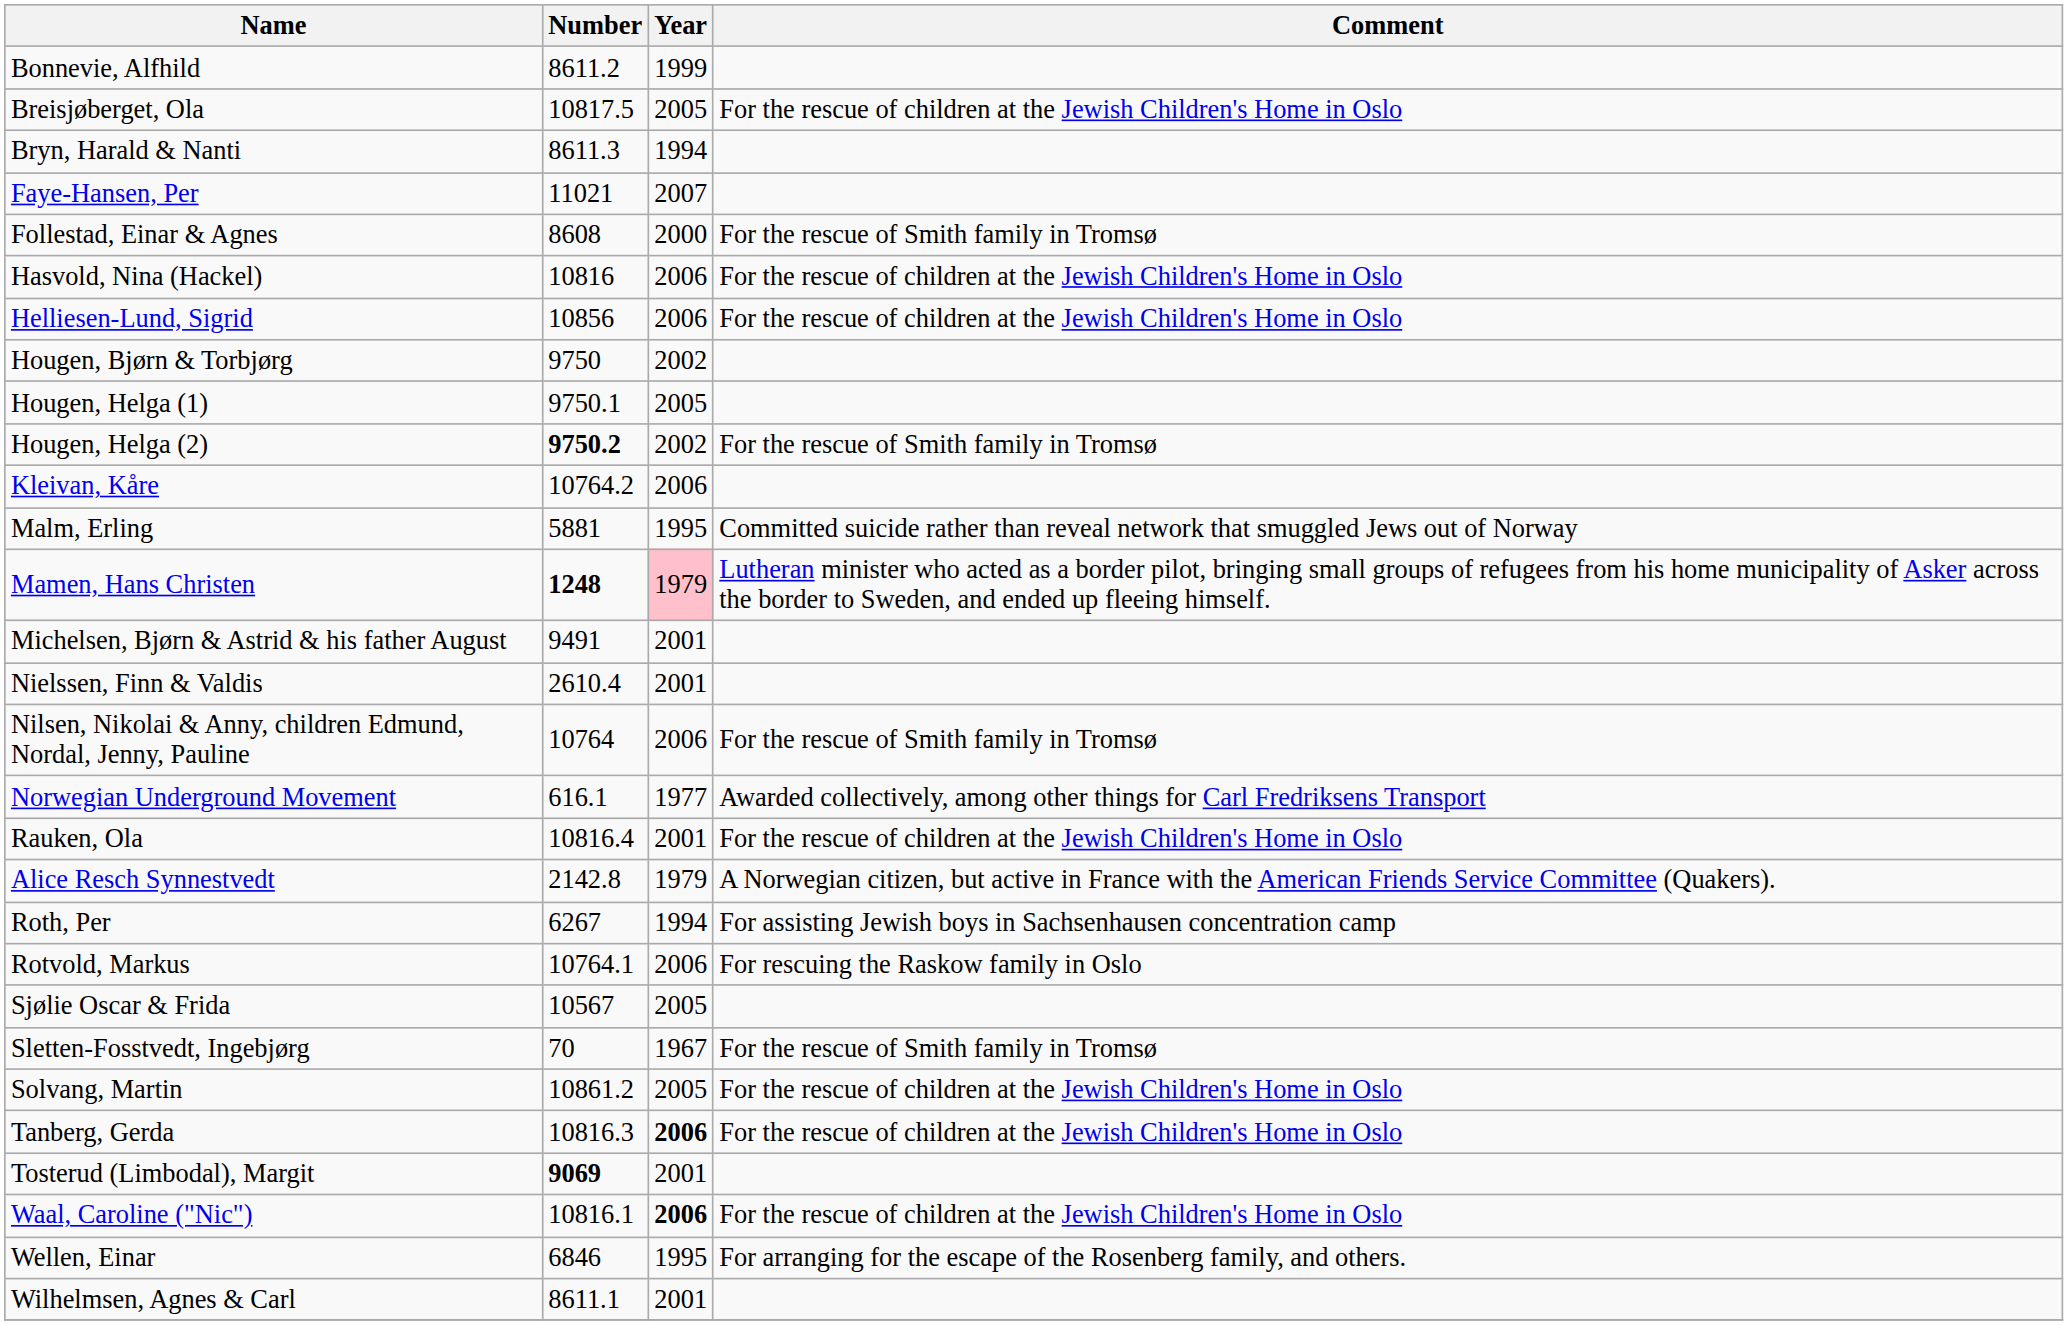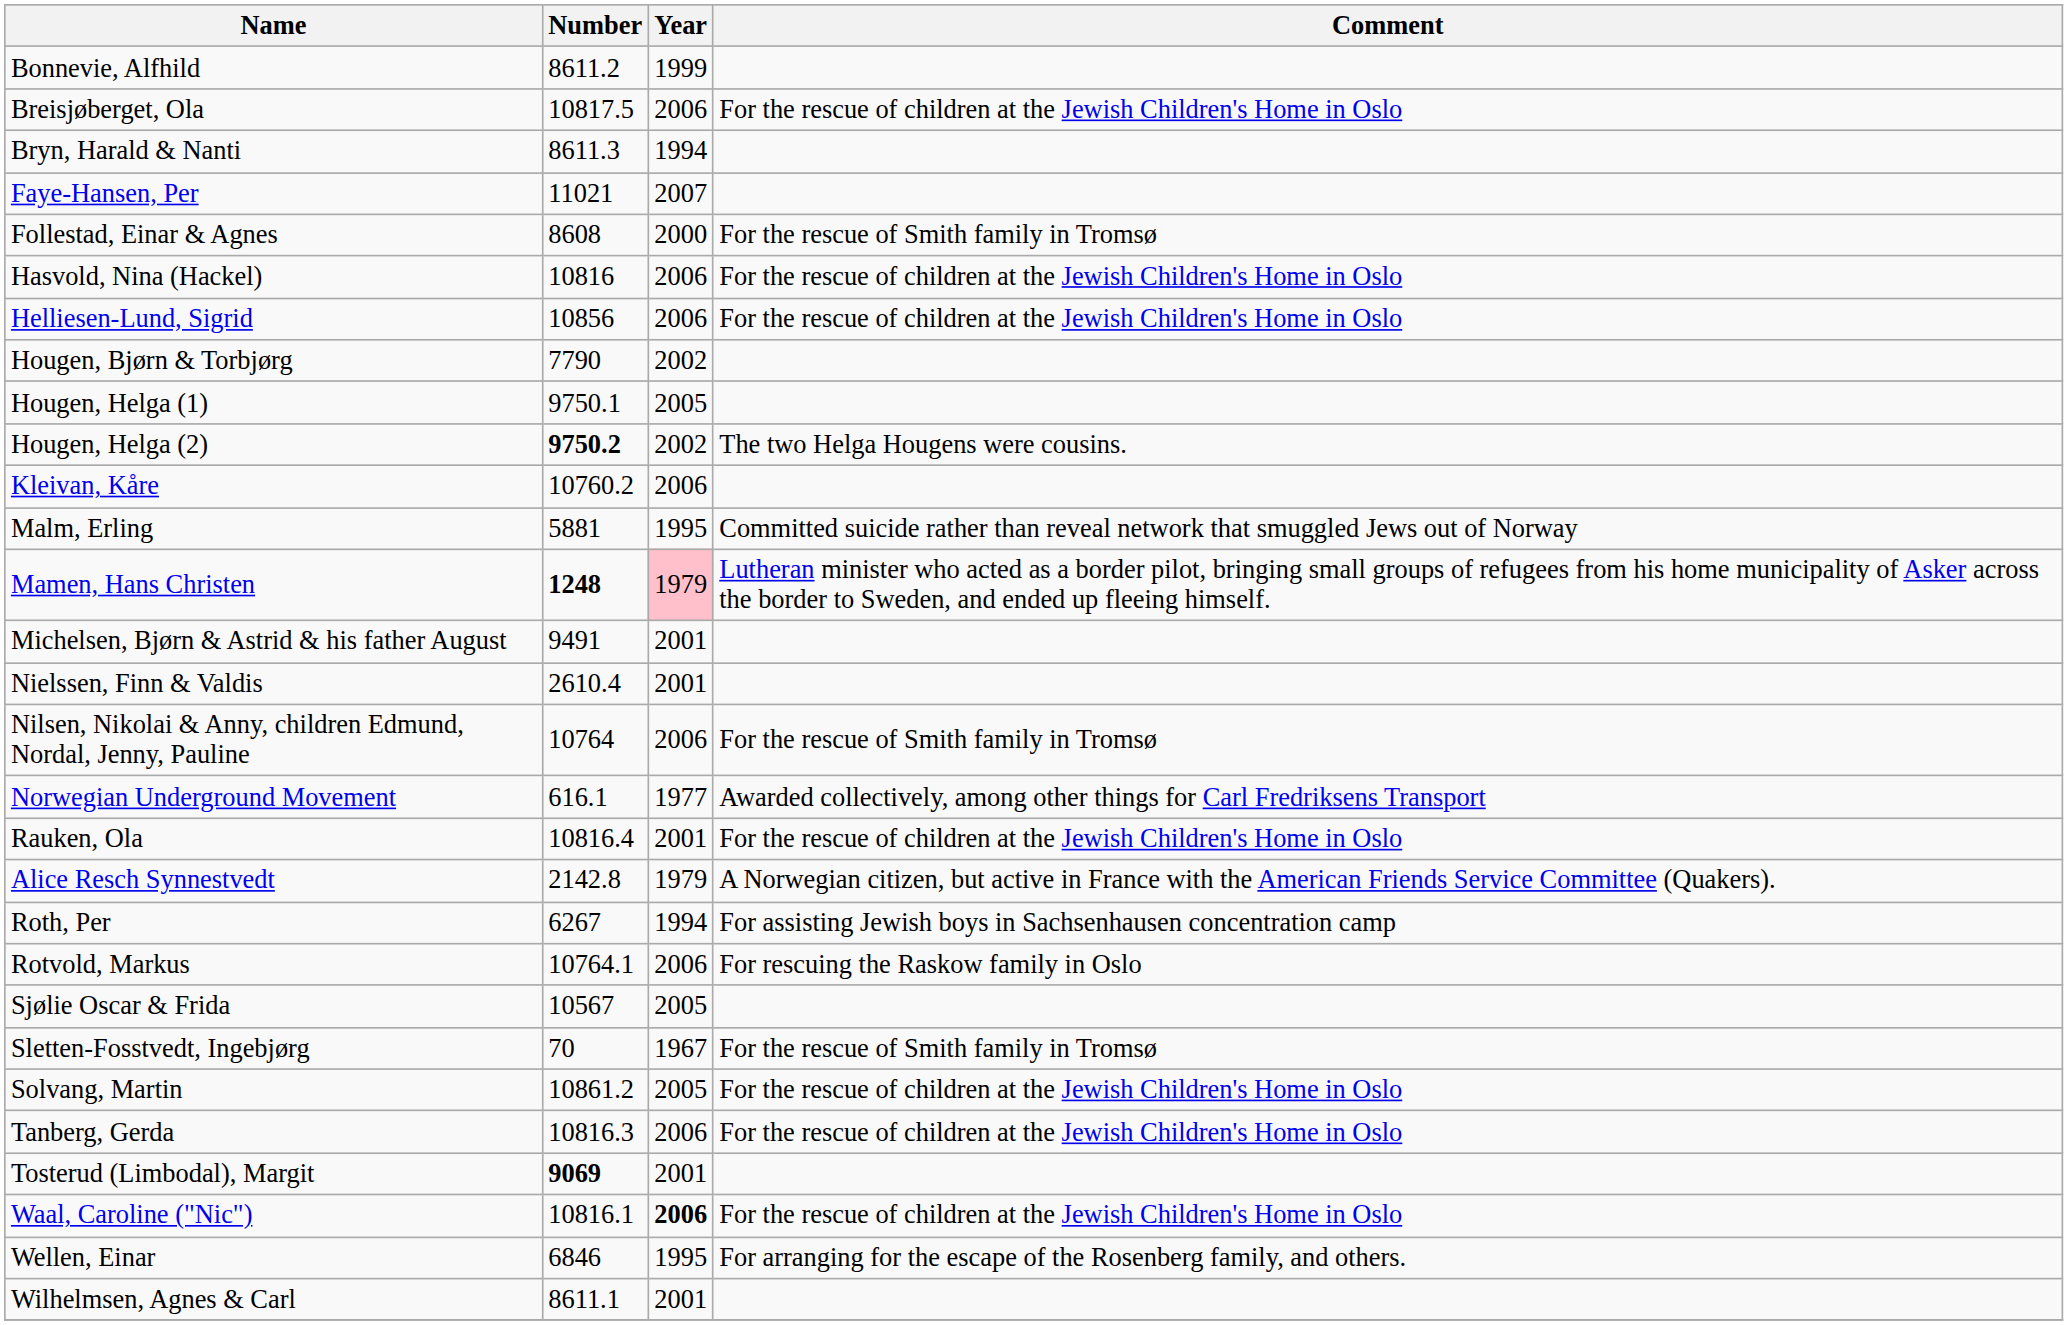Breisjøberget, Ola | Year: 2005 -> 2006
Hougen, Bjørn & Torbjørg | Number: 9750 -> 7790
Hougen, Helga (2) | Comment: For the rescue of Smith family in Tromsø -> The two Helga Hougens were cousins.
Kleivan, Kåre | Number: 10764.2 -> 10760.2
Tanberg, Gerda | Year: bold -> normal
